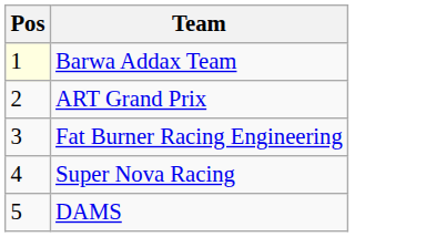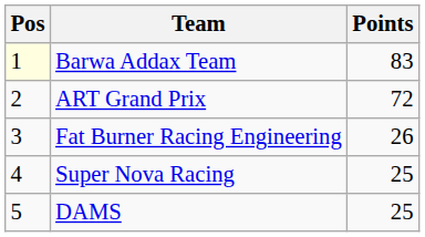+ column: Points | 83 | 72 | 26 | 25 | 25
